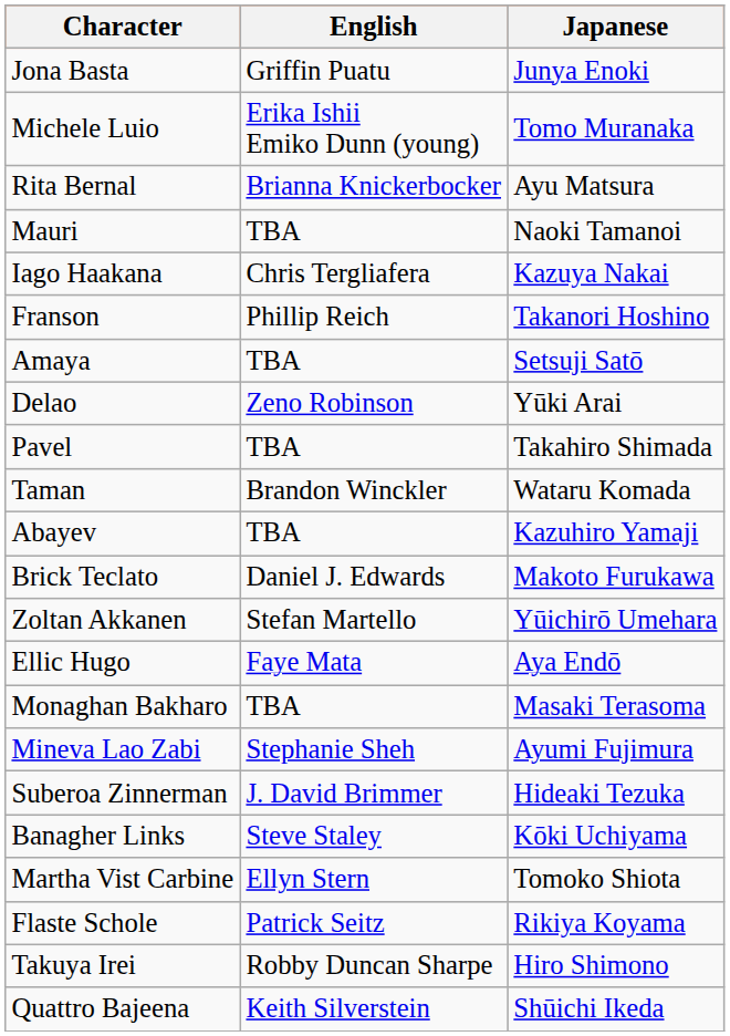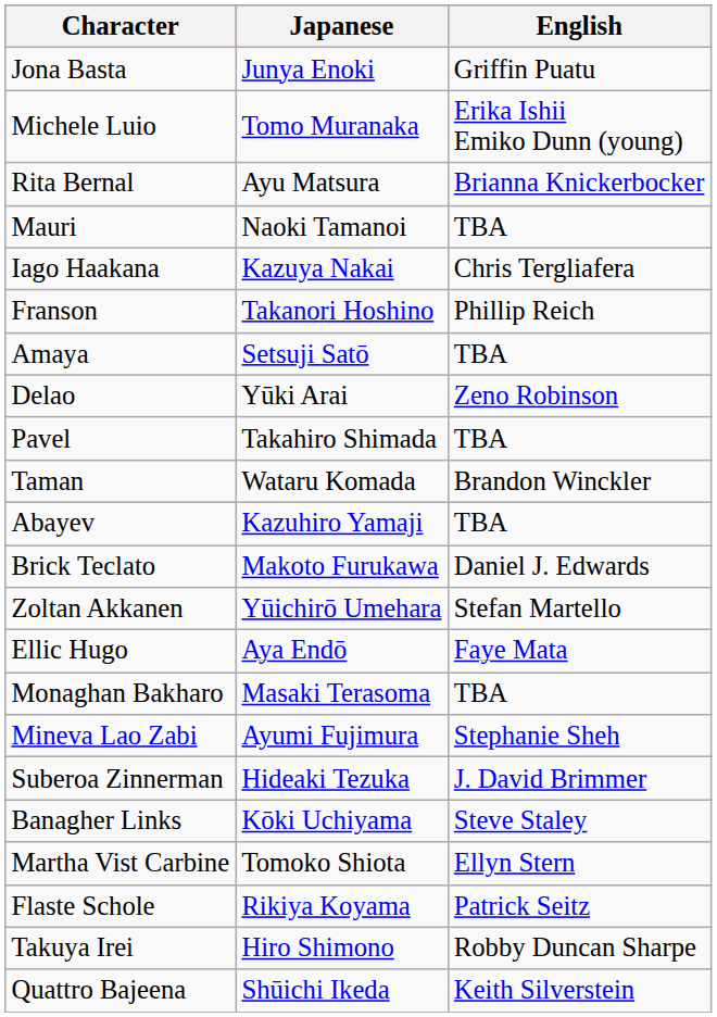columns swapped: Japanese <-> English
